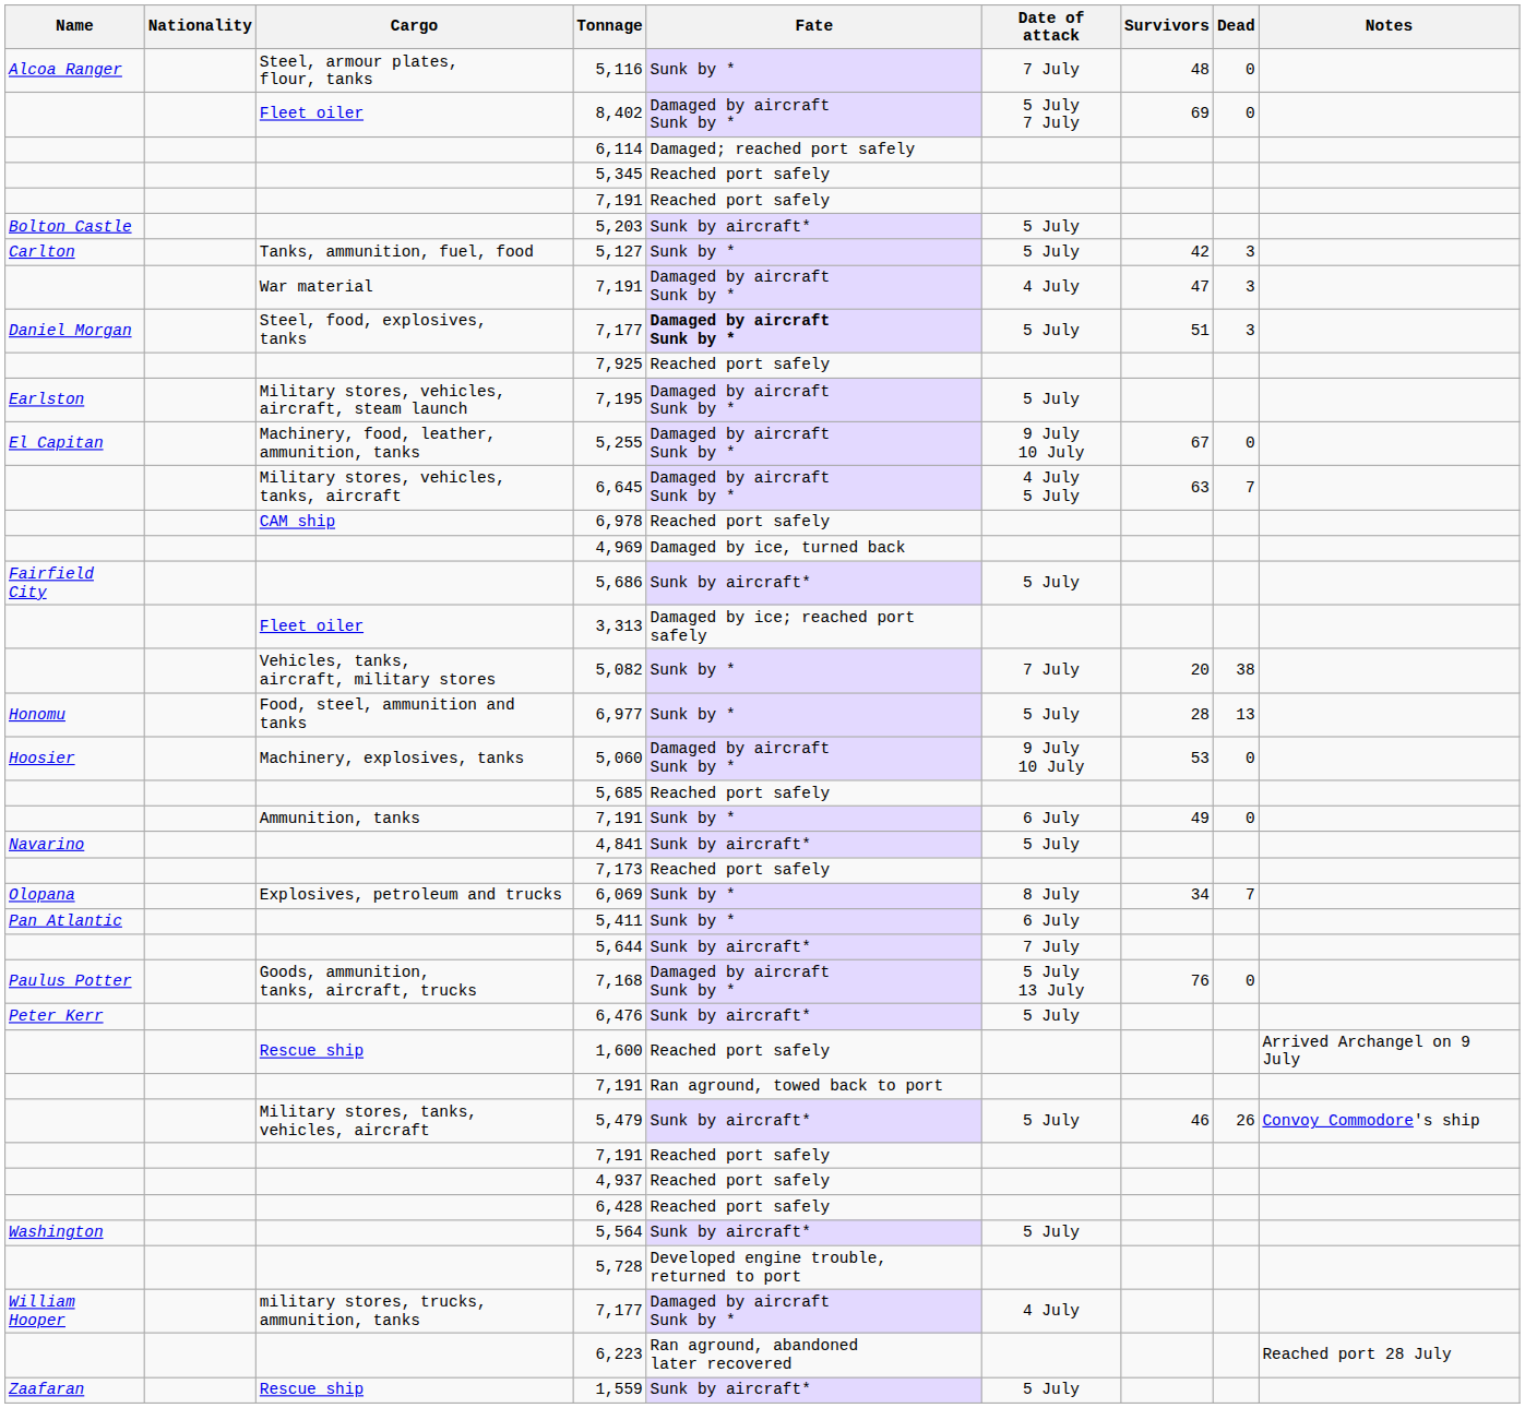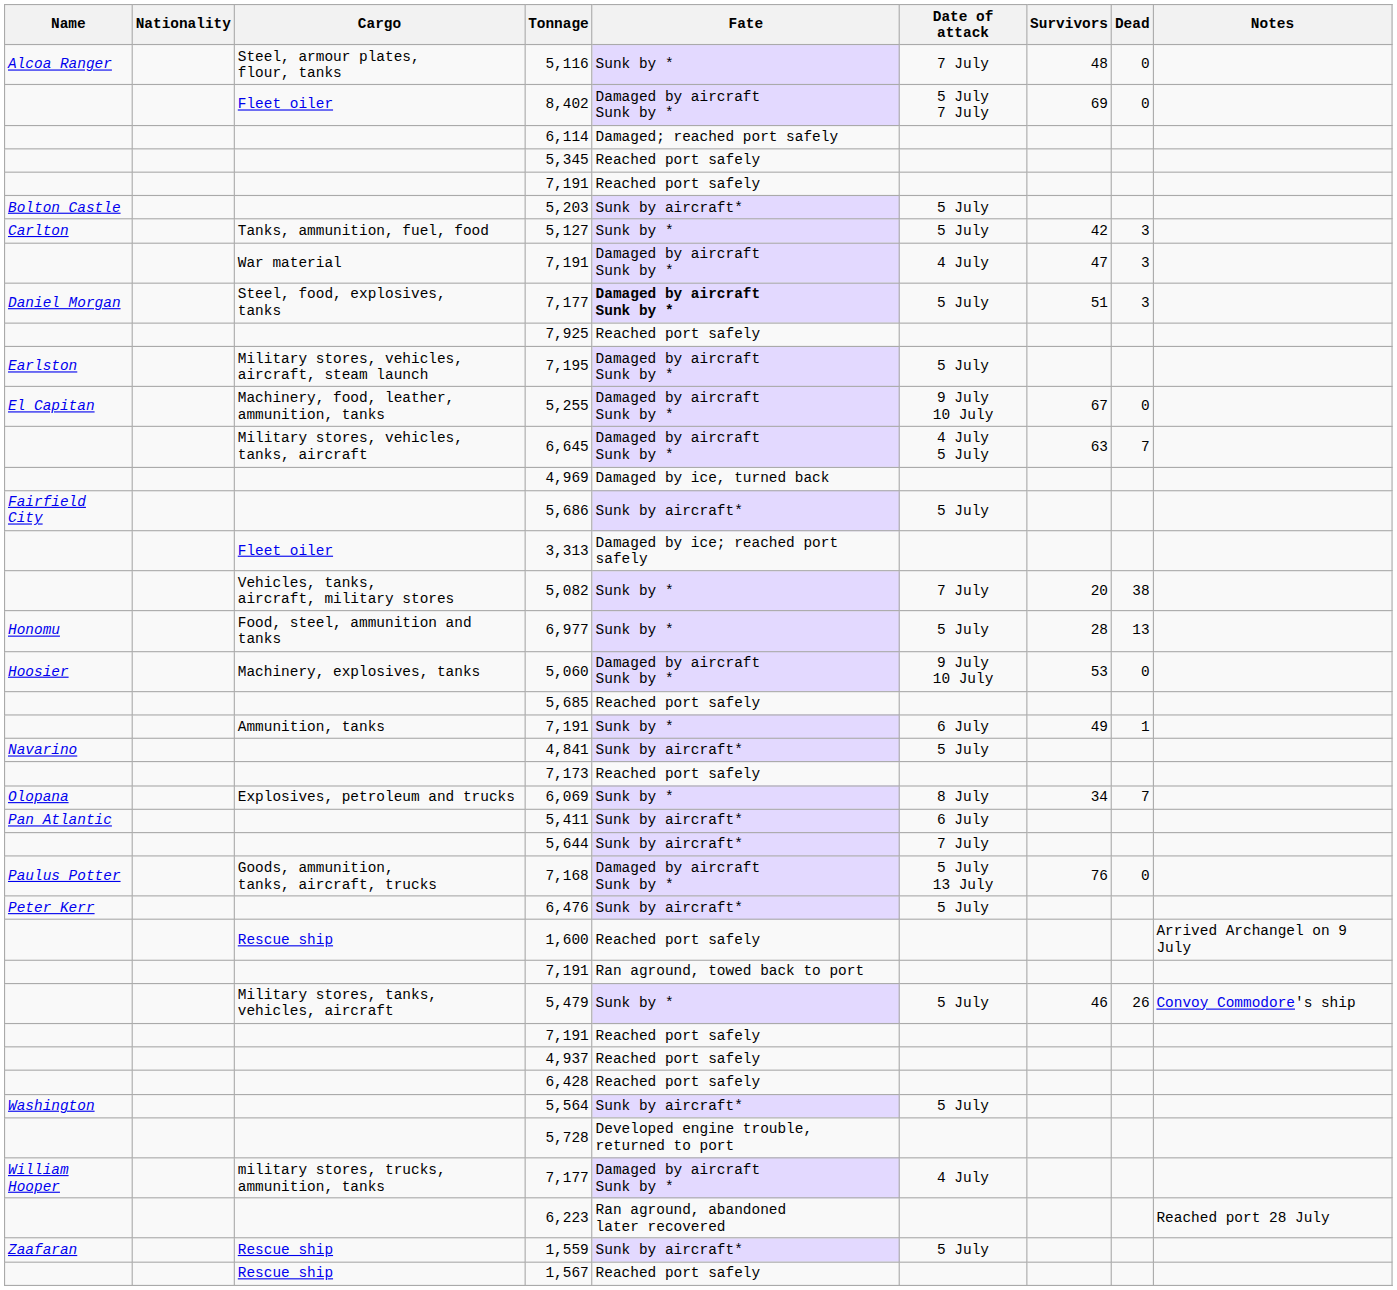- row: CAM ship | 6,978 | Reached port safely
Ammunition, tanks / 7,191 | Dead: 0 -> 1
5,411 | Fate: Sunk by * -> Sunk by aircraft*
5,479 | Fate: Sunk by aircraft* -> Sunk by *
+ row: Rescue ship | 1,567 | Reached port safely
